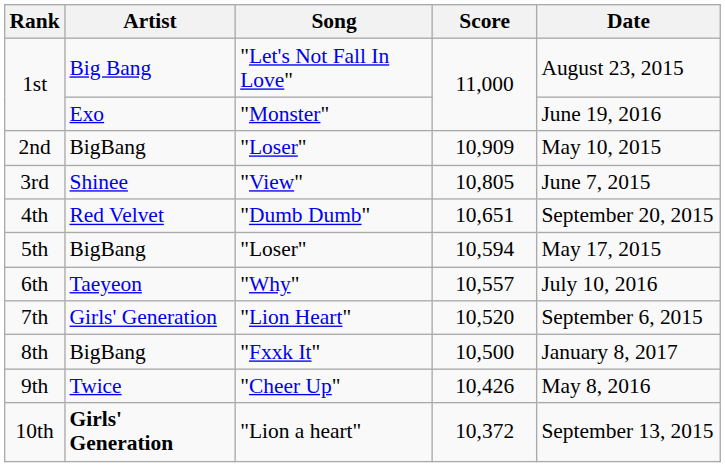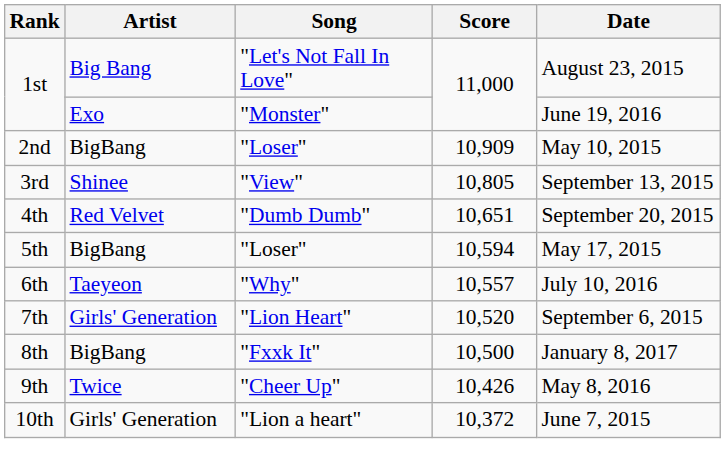3rd | Date: June 7, 2015 -> September 13, 2015
10th | Artist: bold -> normal
10th | Date: September 13, 2015 -> June 7, 2015
